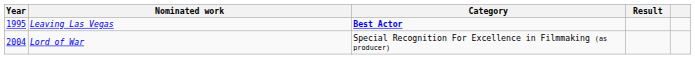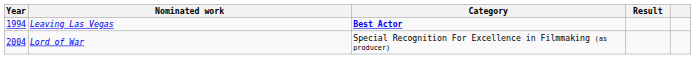Leaving Las Vegas | Year: 1995 -> 1994
